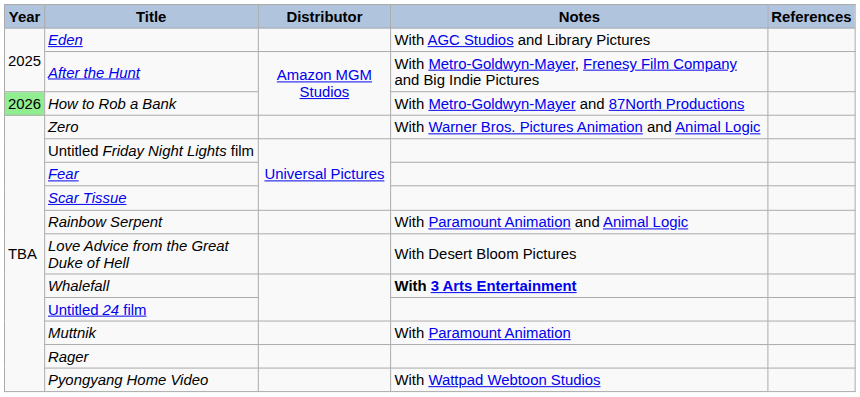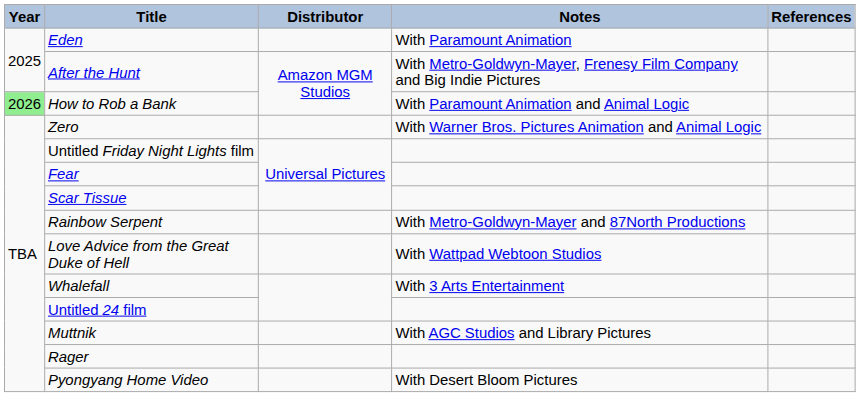Eden | Notes: With AGC Studios and Library Pictures -> With Paramount Animation
How to Rob a Bank | Notes: With Metro-Goldwyn-Mayer and 87North Productions -> With Paramount Animation and Animal Logic
Rainbow Serpent | Notes: With Paramount Animation and Animal Logic -> With Metro-Goldwyn-Mayer and 87North Productions
Love Advice from the Great Duke of Hell | Notes: With Desert Bloom Pictures -> With Wattpad Webtoon Studios
Whalefall | Notes: bold -> normal
Muttnik | Notes: With Paramount Animation -> With AGC Studios and Library Pictures
Pyongyang Home Video | Notes: With Wattpad Webtoon Studios -> With Desert Bloom Pictures
